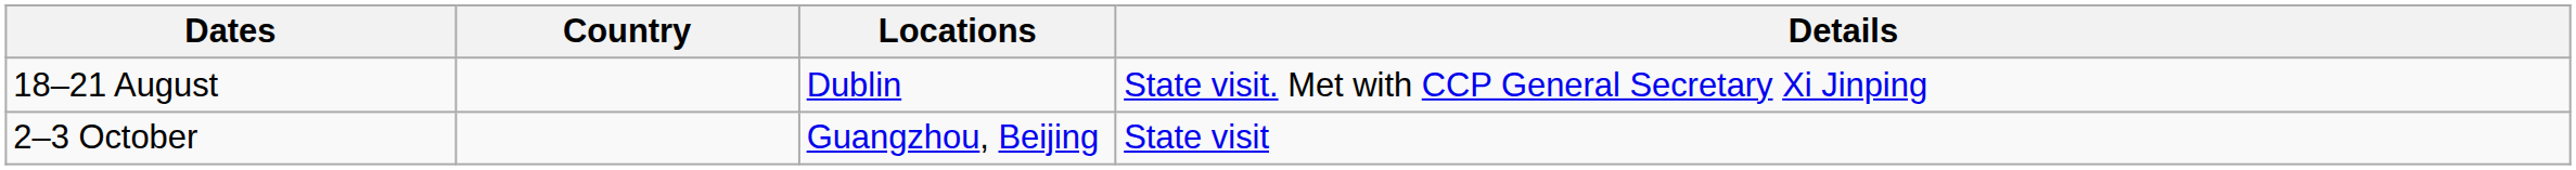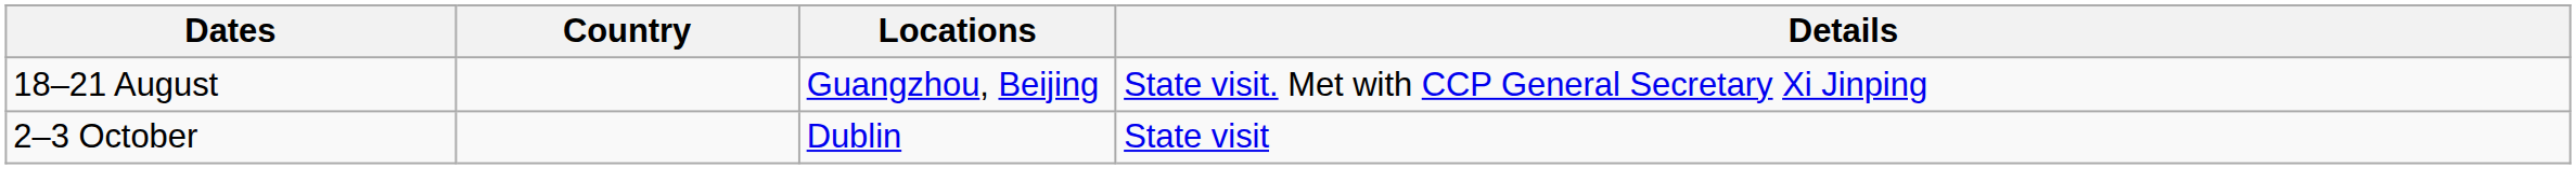18–21 August | Locations: Dublin -> Guangzhou, Beijing
2–3 October | Locations: Guangzhou, Beijing -> Dublin
